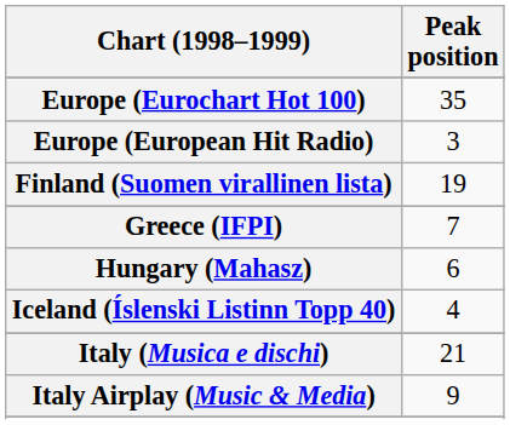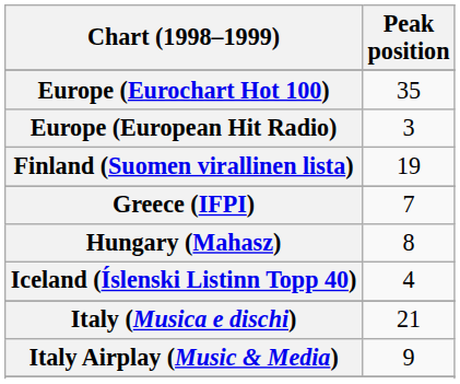Hungary (Mahasz) | Peak position: 6 -> 8
